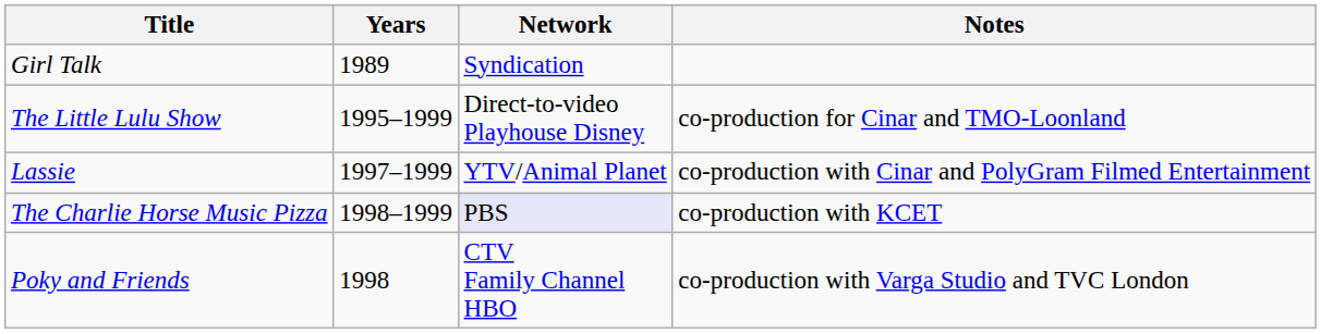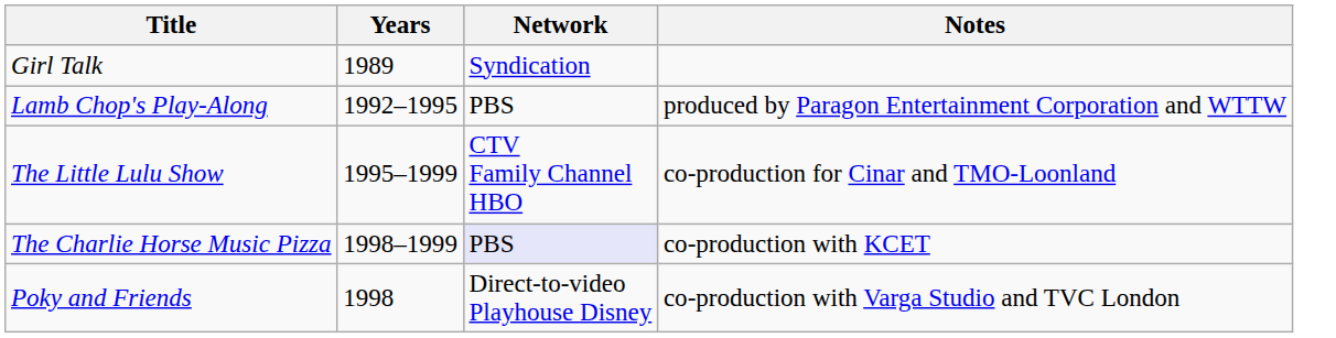+ row: Lamb Chop's Play-Along | 1992–1995 | PBS | produced by Paragon Entertainment Corporation and WTTW
The Little Lulu Show | Network: Direct-to-video Playhouse Disney -> CTV Family Channel HBO
- row: Lassie | 1997–1999 | YTV/Animal Planet | co-production with Cinar and PolyGram Filmed Entertainment
Poky and Friends | Network: CTV Family Channel HBO -> Direct-to-video Playhouse Disney
